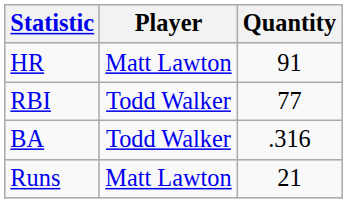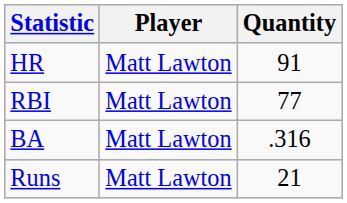RBI | Player: Todd Walker -> Matt Lawton
BA | Player: Todd Walker -> Matt Lawton
